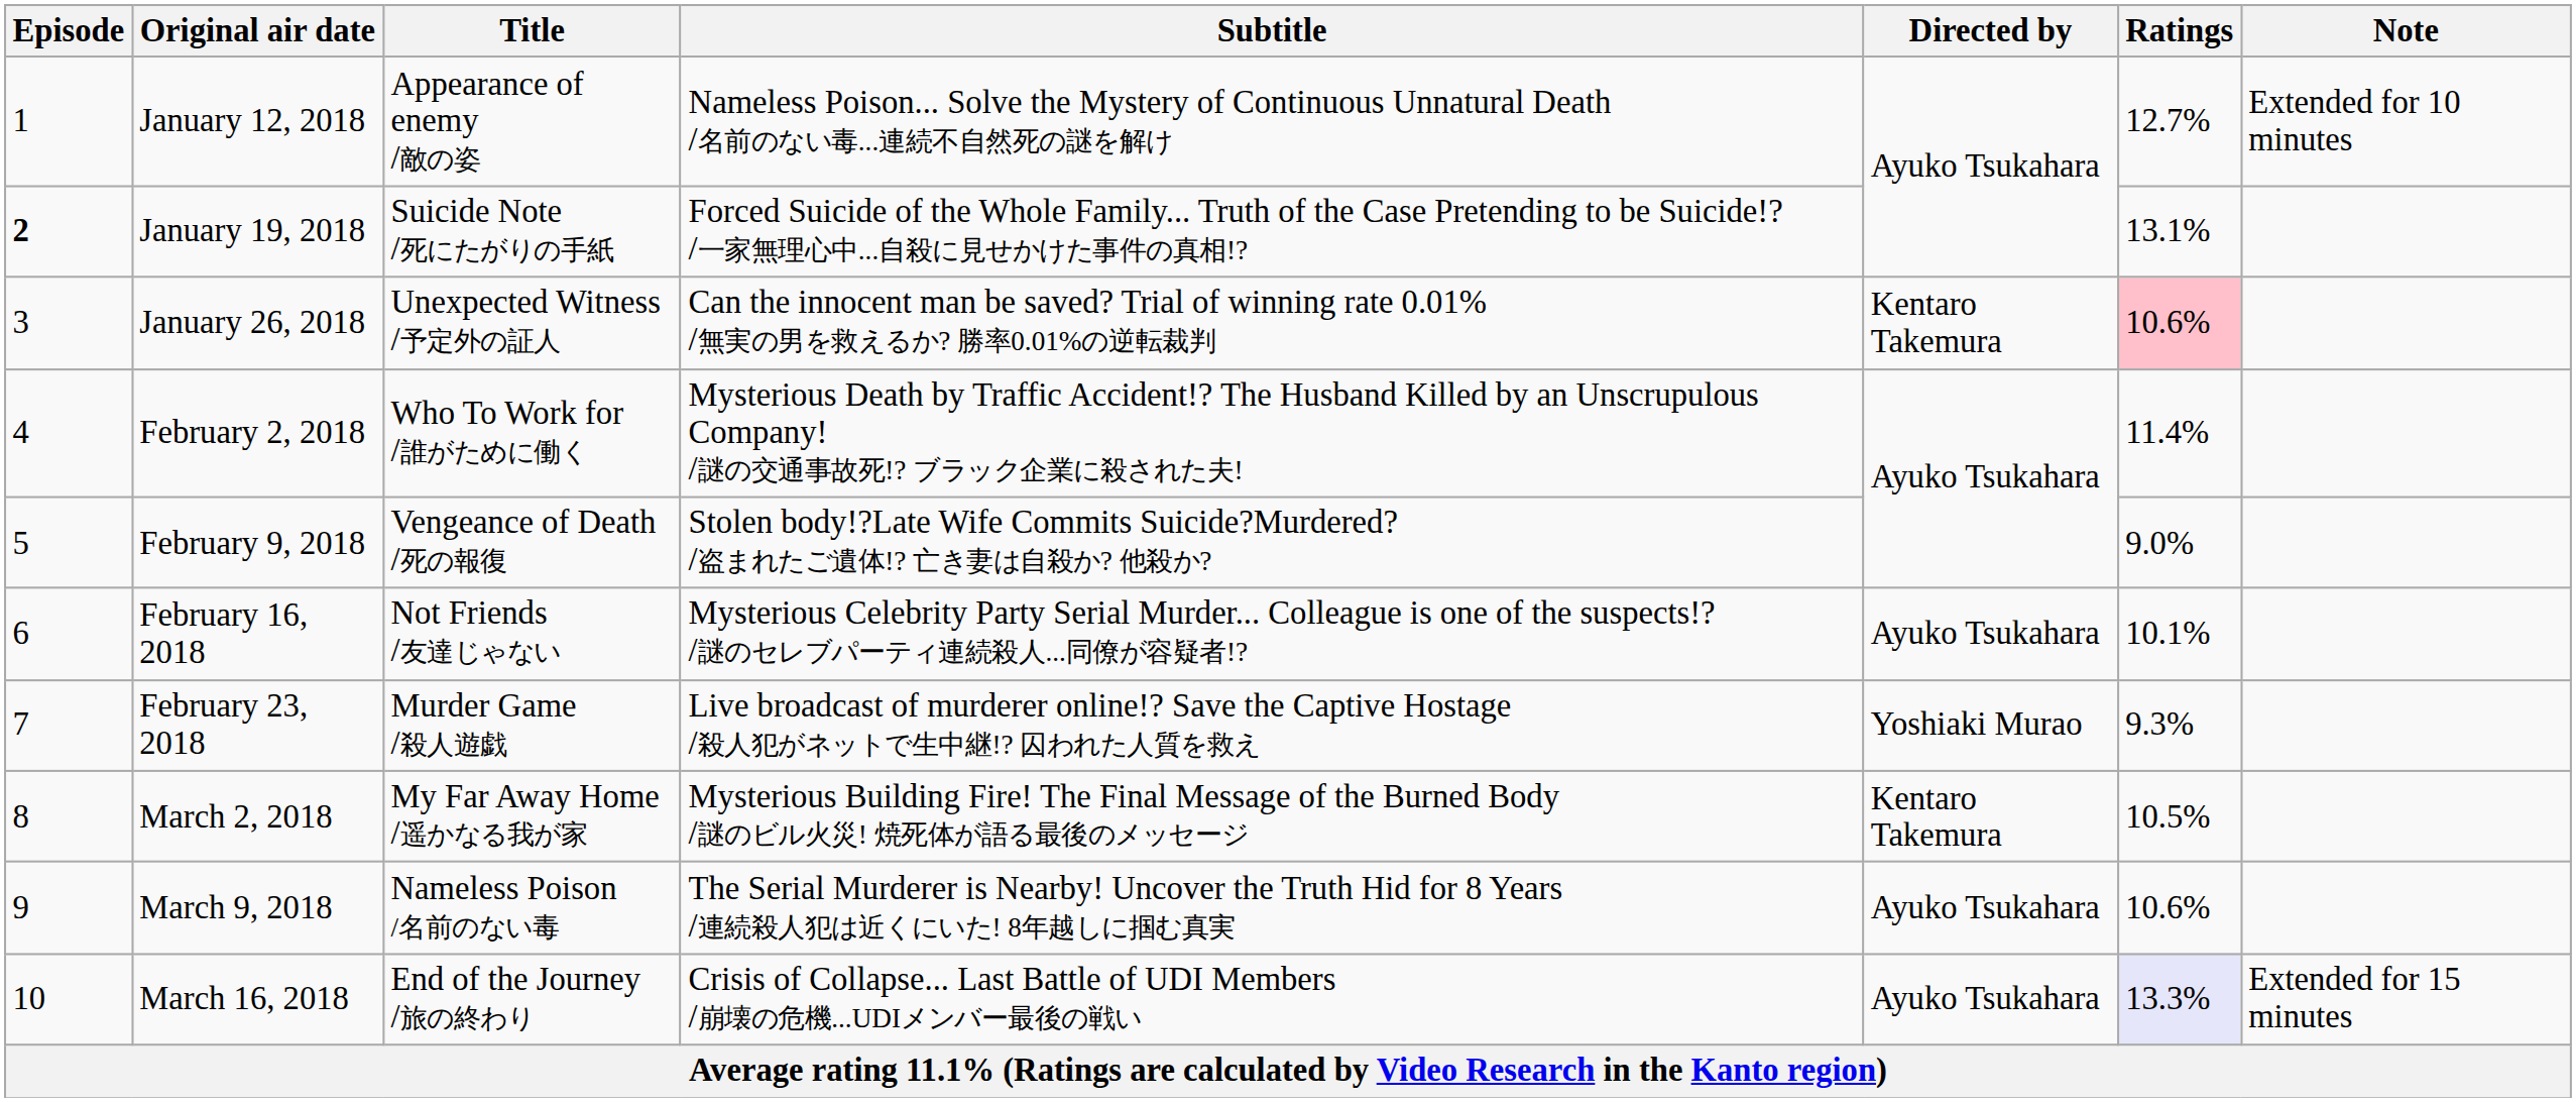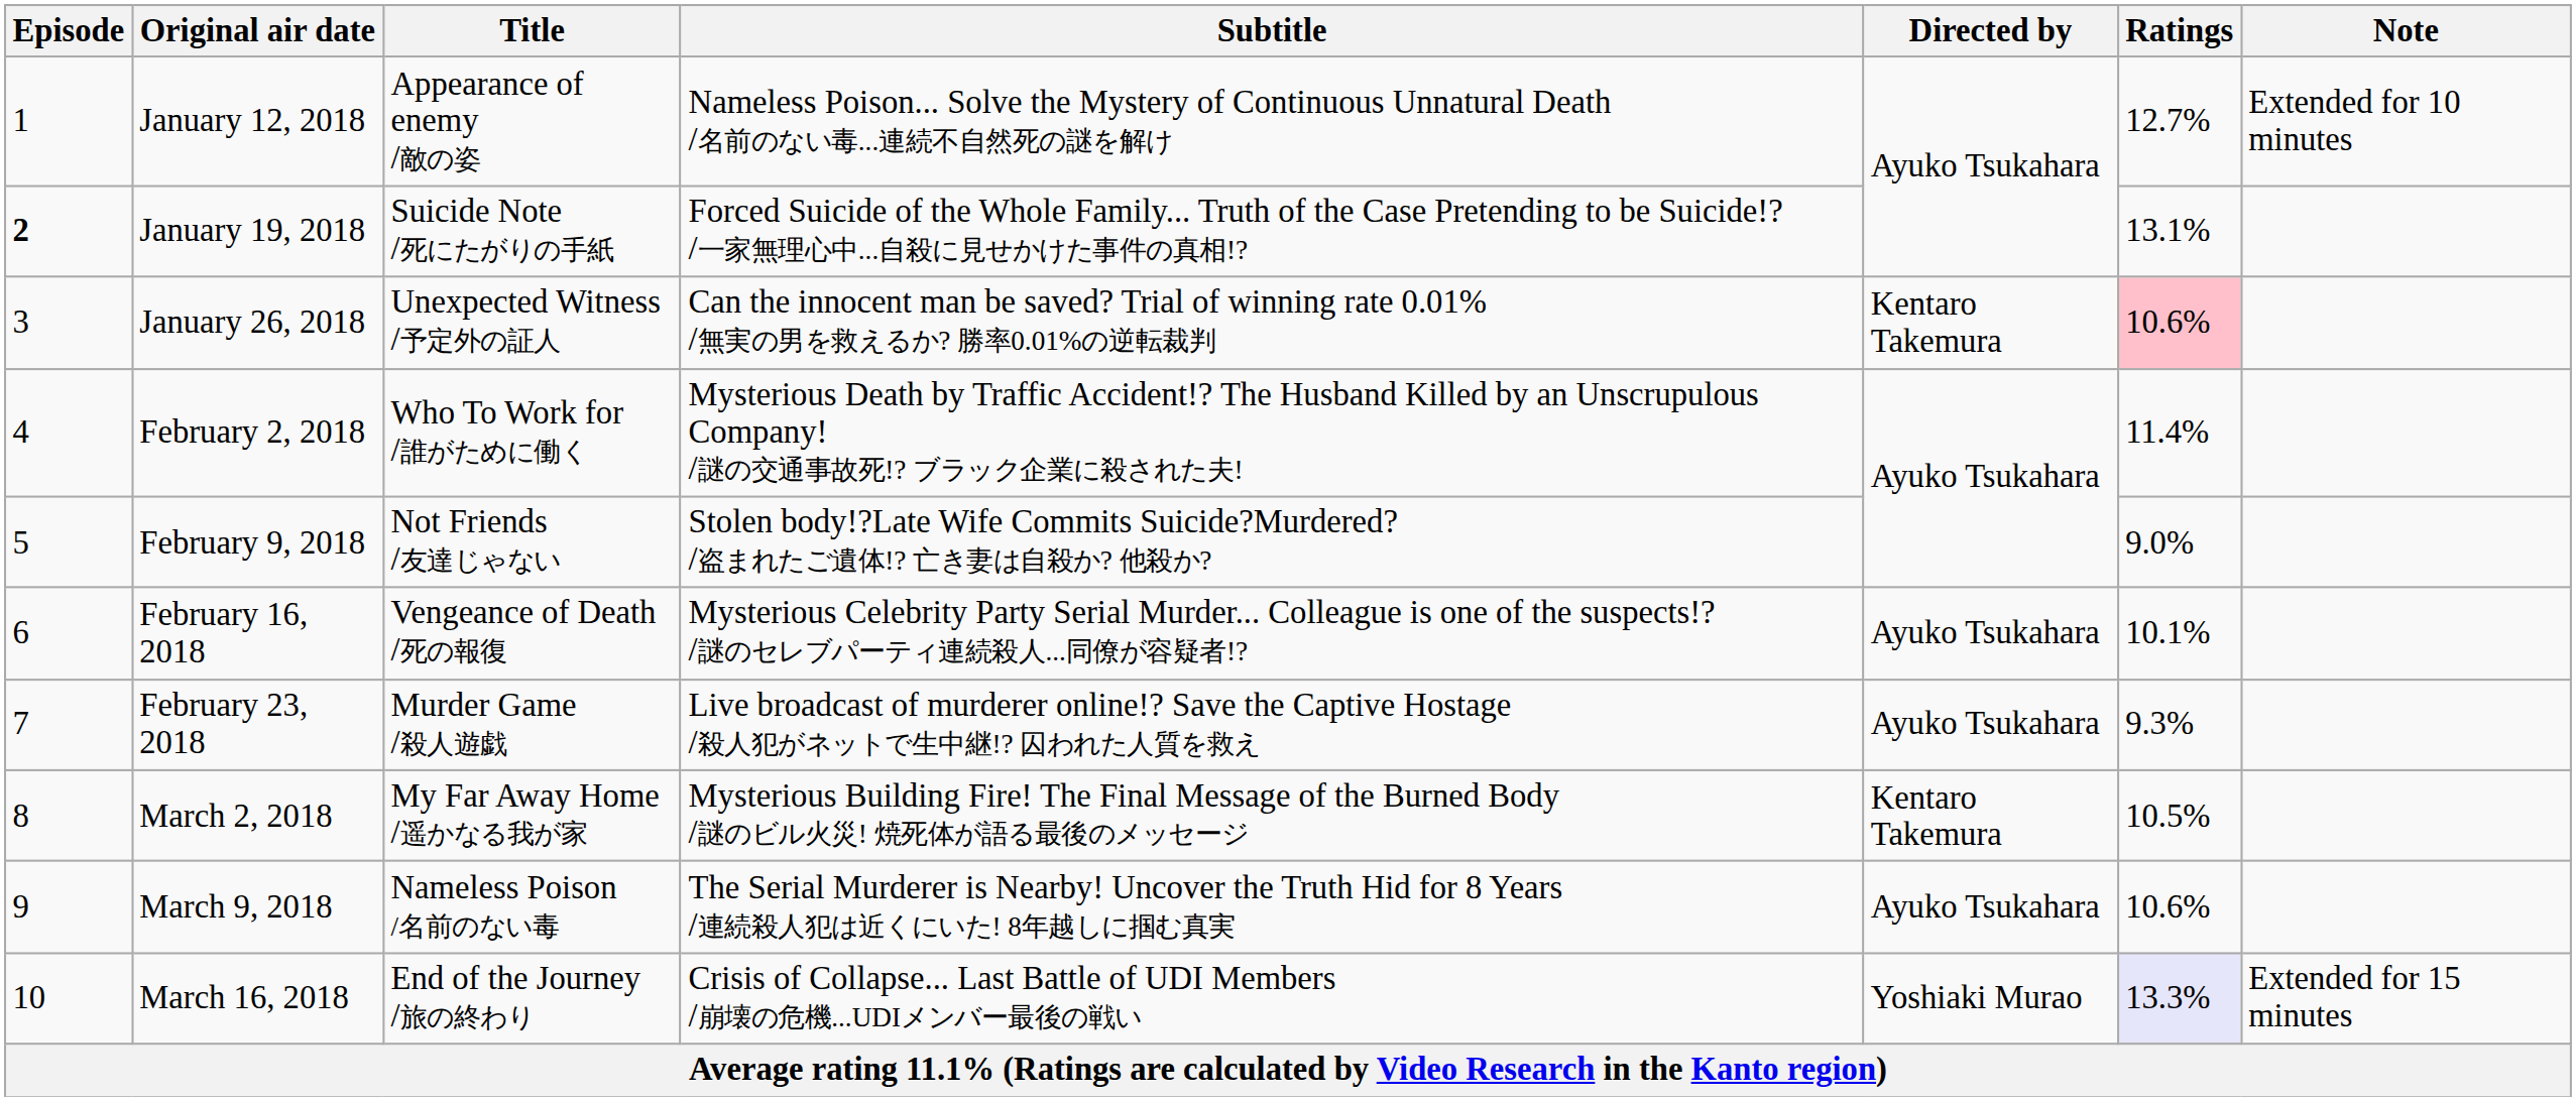February 9, 2018 | Title: Vengeance of Death /死の報復 -> Not Friends /友達じゃない
February 16, 2018 | Title: Not Friends /友達じゃない -> Vengeance of Death /死の報復
February 23, 2018 | Directed by: Yoshiaki Murao -> Ayuko Tsukahara
March 16, 2018 | Directed by: Ayuko Tsukahara -> Yoshiaki Murao
